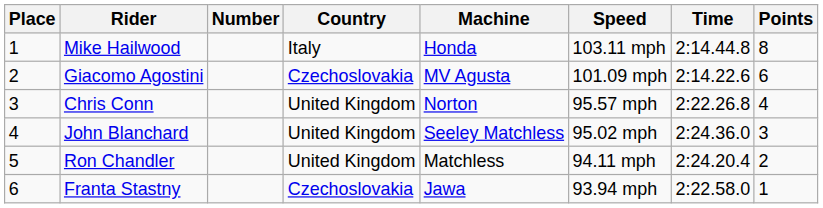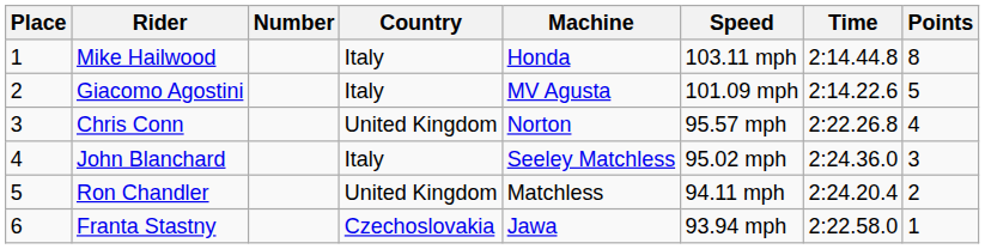Giacomo Agostini | Country: Czechoslovakia -> Italy
Giacomo Agostini | Points: 6 -> 5
John Blanchard | Country: United Kingdom -> Italy
